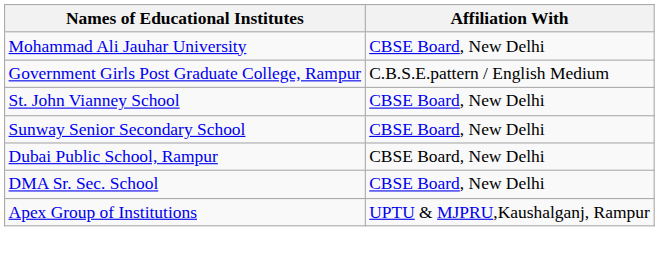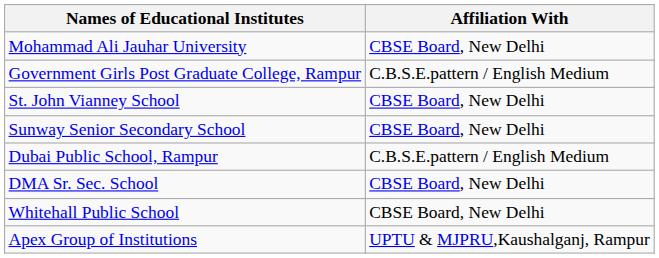Dubai Public School, Rampur | Affiliation With: CBSE Board, New Delhi -> C.B.S.E.pattern / English Medium
+ row: Whitehall Public School | CBSE Board, New Delhi
